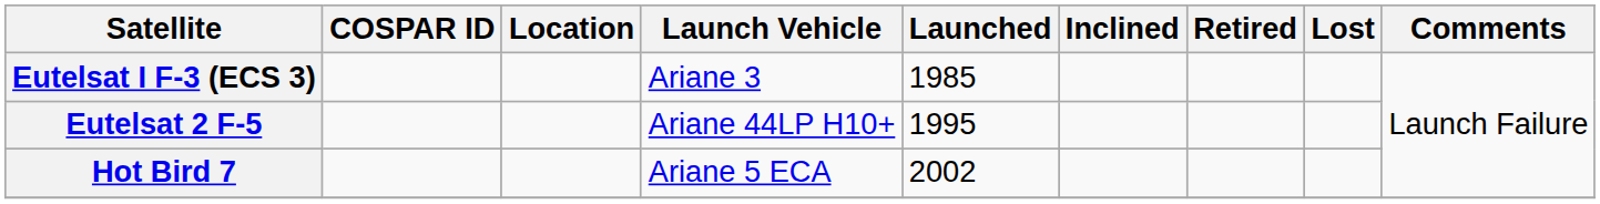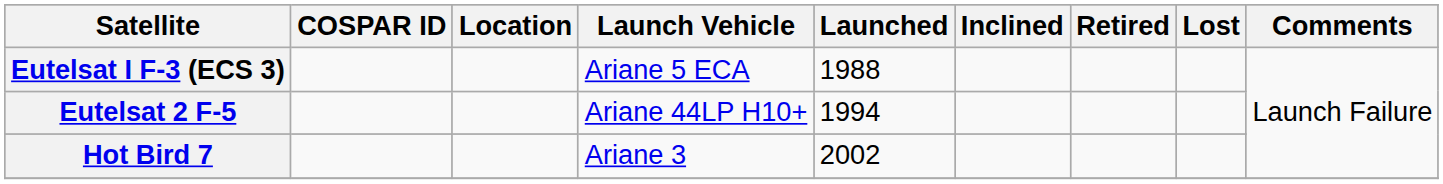Eutelsat I F-3 (ECS 3) | Launch Vehicle: Ariane 3 -> Ariane 5 ECA
Eutelsat I F-3 (ECS 3) | Launched: 1985 -> 1988
Eutelsat 2 F-5 | Launched: 1995 -> 1994
Hot Bird 7 | Launch Vehicle: Ariane 5 ECA -> Ariane 3
